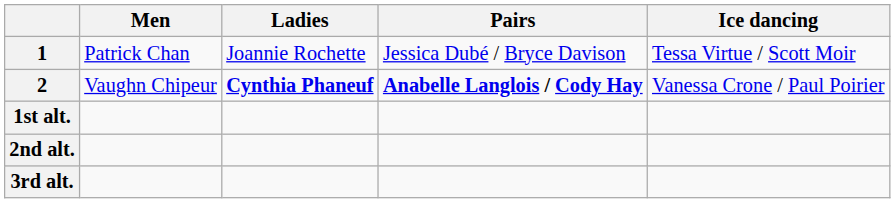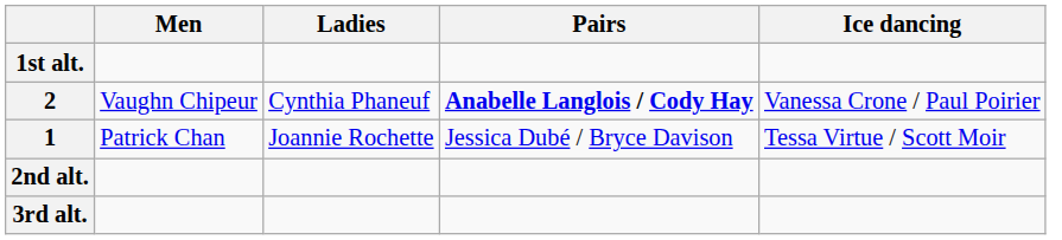rows swapped: 1 <-> 1st alt.
2 | Ladies: bold -> normal
